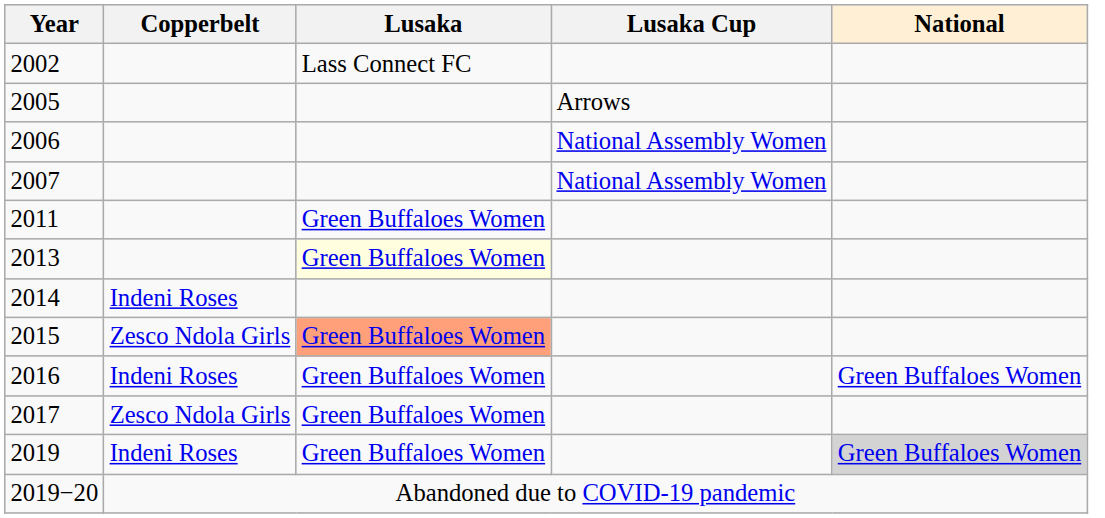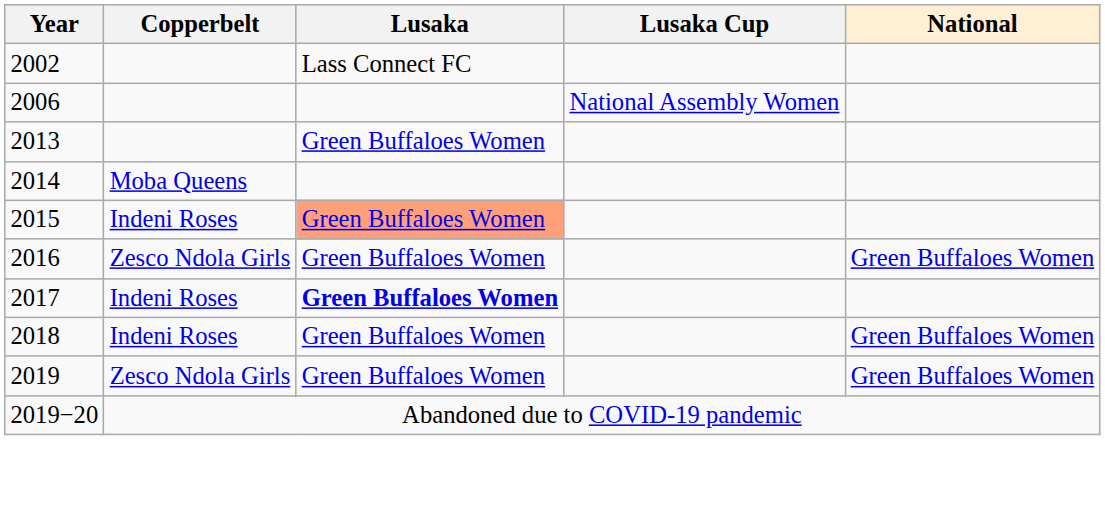- row: 2005 | Arrows
- row: 2007 | National Assembly Women
- row: 2011 | Green Buffaloes Women
2013 | Lusaka: lightyellow background -> no background
2014 | Copperbelt: Indeni Roses -> Moba Queens
2015 | Copperbelt: Zesco Ndola Girls -> Indeni Roses
2016 | Copperbelt: Indeni Roses -> Zesco Ndola Girls
2017 | Copperbelt: Zesco Ndola Girls -> Indeni Roses
2017 | Lusaka: normal -> bold
+ row: 2018 | Indeni Roses | Green Buffaloes Women | Green Buffaloes Women
2019 | Copperbelt: Indeni Roses -> Zesco Ndola Girls
2019 | National: lightgrey background -> no background
